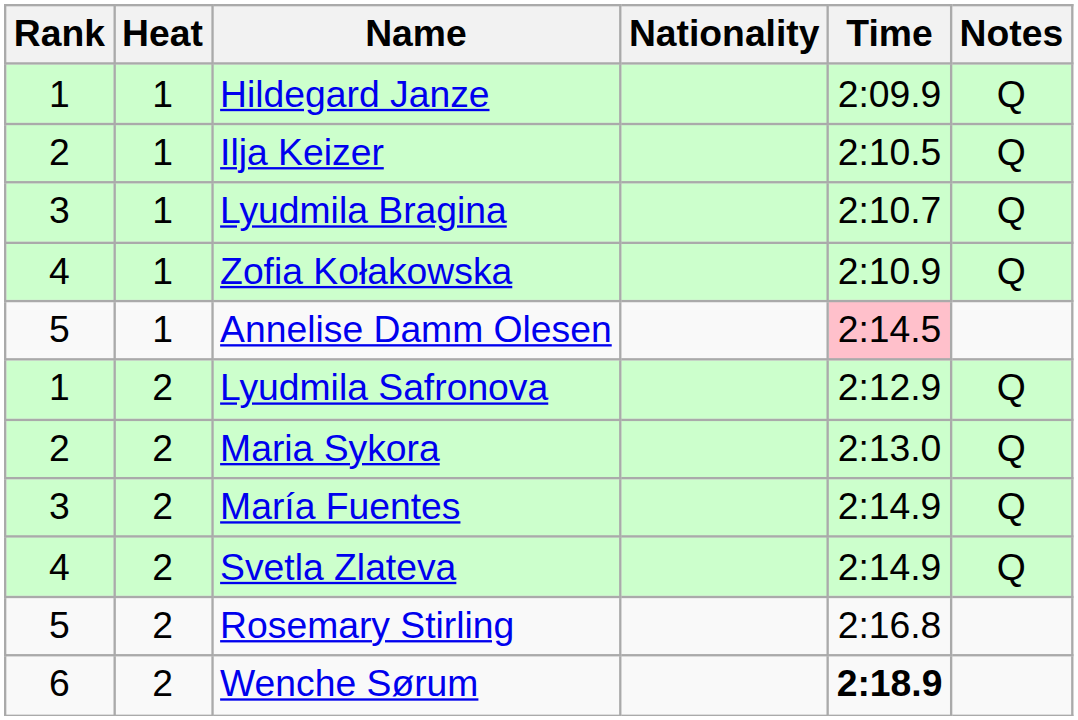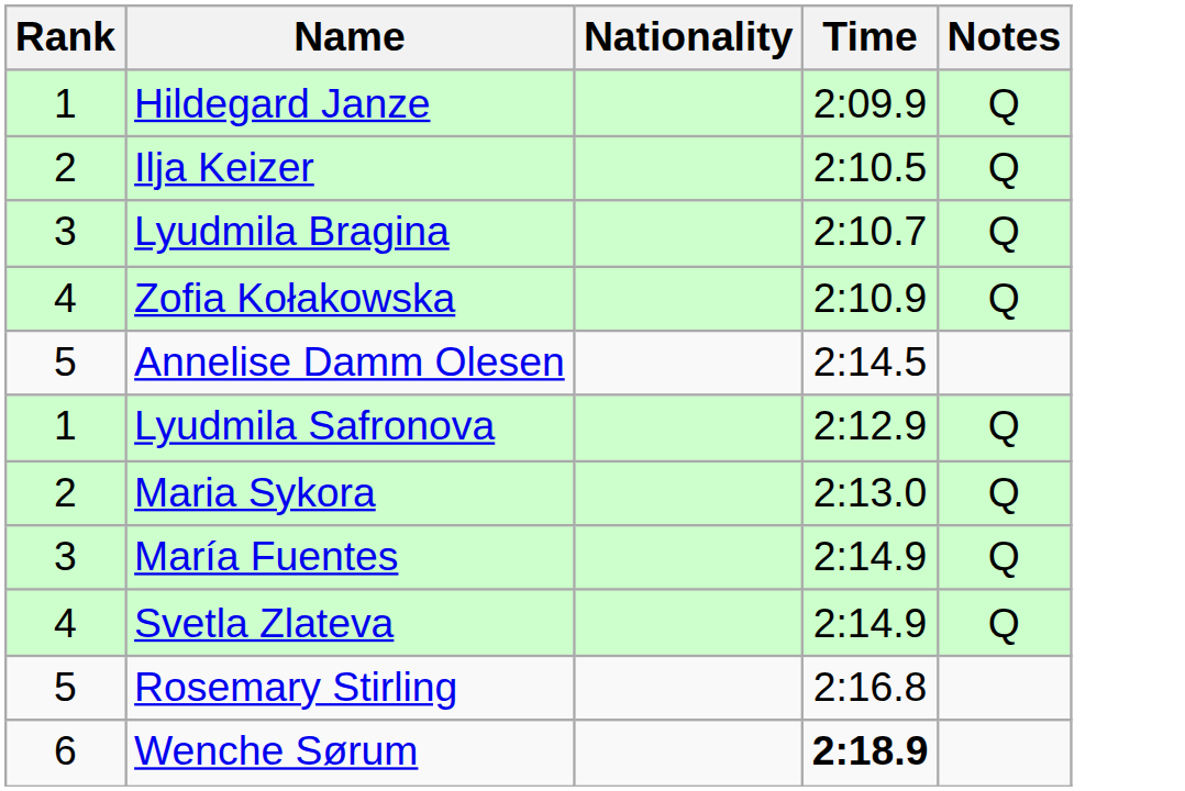- column: Heat | 1 | 1 | 1 | 1 | 1 | 2 | 2 | 2 | 2 | 2 | 2
Annelise Damm Olesen | Time: pink background -> no background
